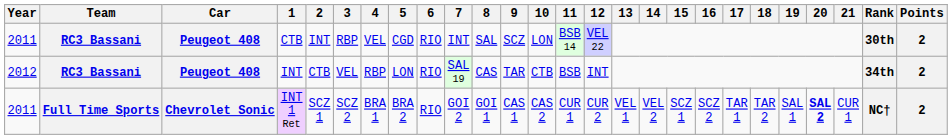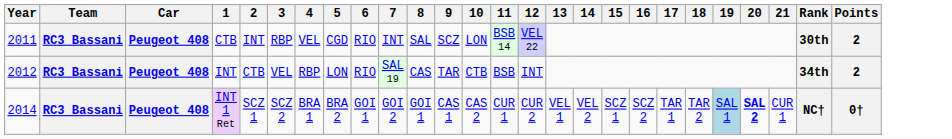INT 1 Ret | Year: 2011 -> 2014
INT 1 Ret | Team: Full Time Sports -> RC3 Bassani
INT 1 Ret | Car: Chevrolet Sonic -> Peugeot 408
INT 1 Ret | 6: RIO -> GOI 1
INT 1 Ret | 19: no background -> lightblue background
INT 1 Ret | Points: 2 -> 0†
